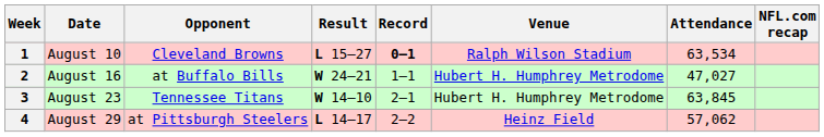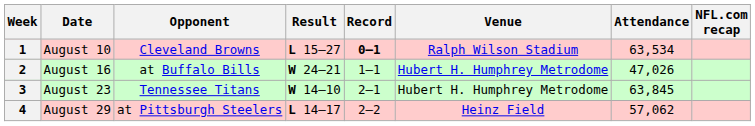2 | Attendance: 47,027 -> 47,026
